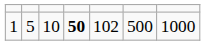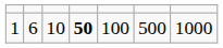1 | column 2: 5 -> 6
1 | column 5: 102 -> 100
